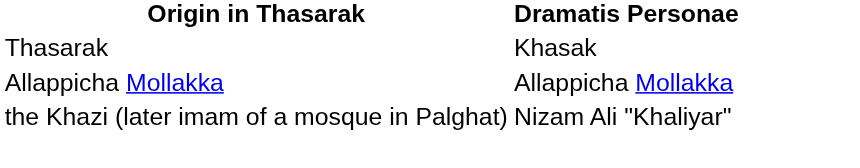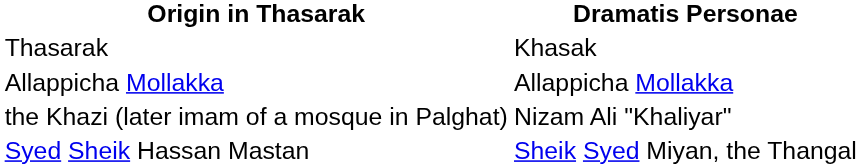+ row: Syed Sheik Hassan Mastan | Sheik Syed Miyan, the Thangal
